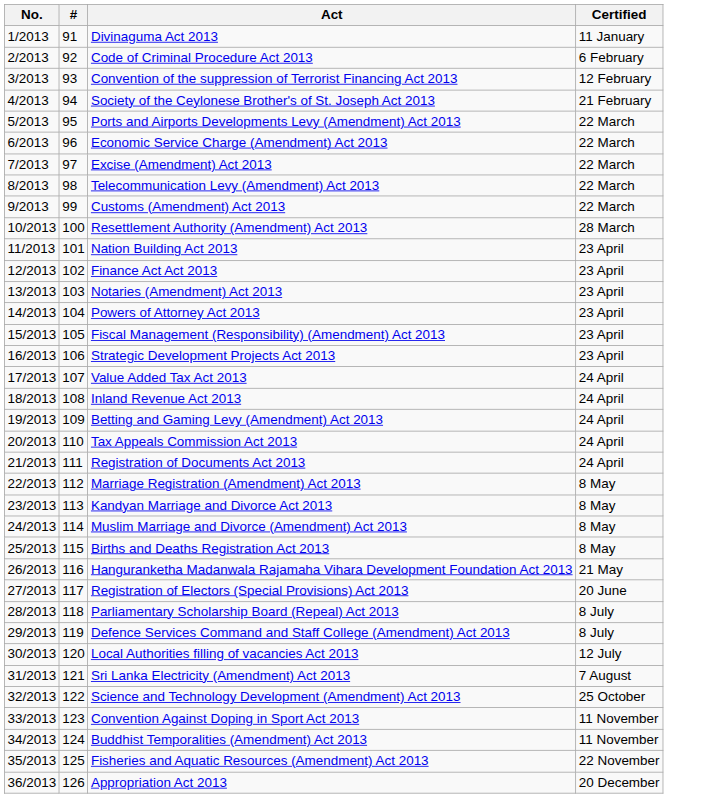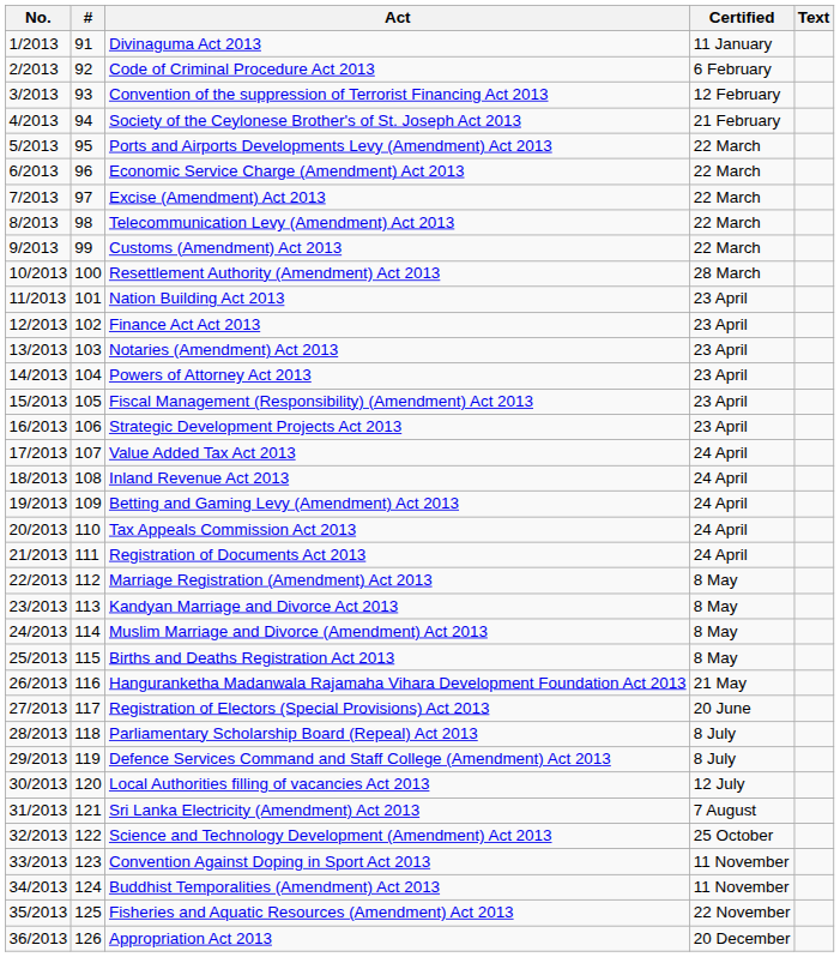+ column: Text
